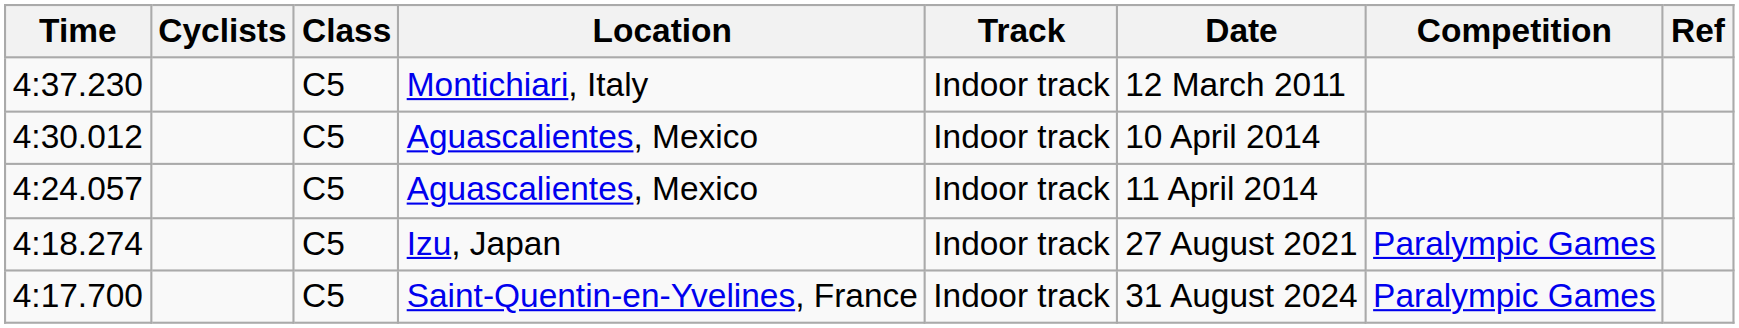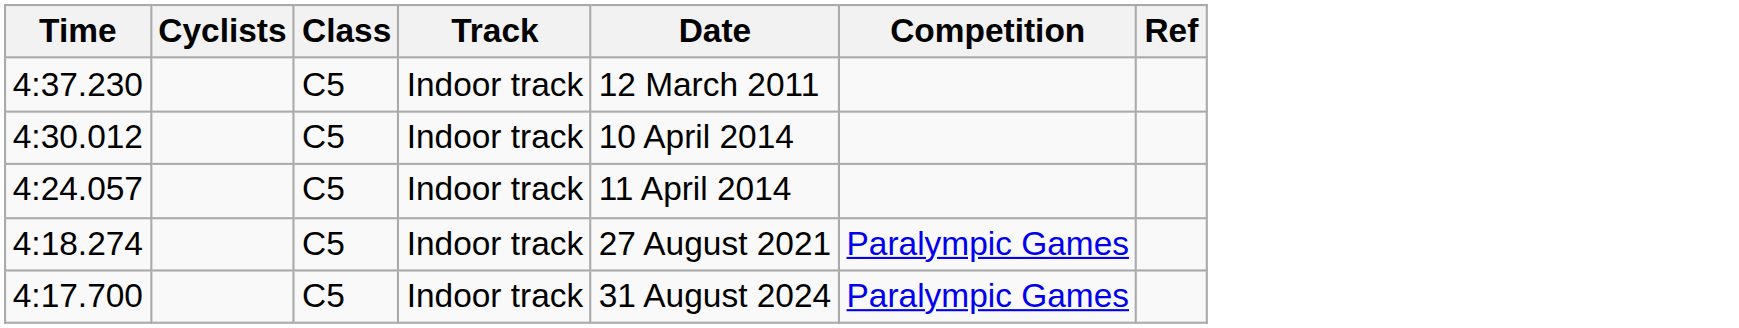- column: Location | Montichiari, Italy | Aguascalientes, Mexico | Aguascalientes, Mexico | Izu, Japan | Saint-Quentin-en-Yvelines, France
